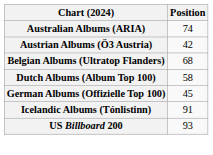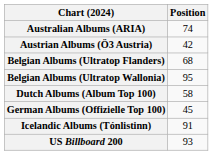+ row: Belgian Albums (Ultratop Wallonia) | 95
